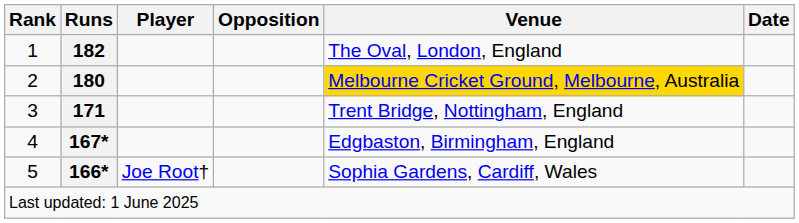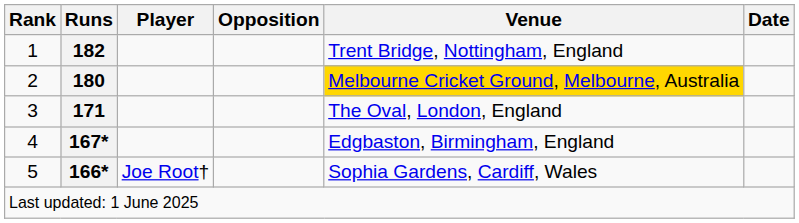1 | Venue: The Oval, London, England -> Trent Bridge, Nottingham, England
3 | Venue: Trent Bridge, Nottingham, England -> The Oval, London, England
